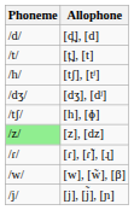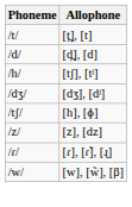rows swapped: [t̪], [t] <-> [d̪], [d]
[z], [dz] | Phoneme: lightgreen background -> no background
- row: /j/ | [j], [j̃], [ɲ]
